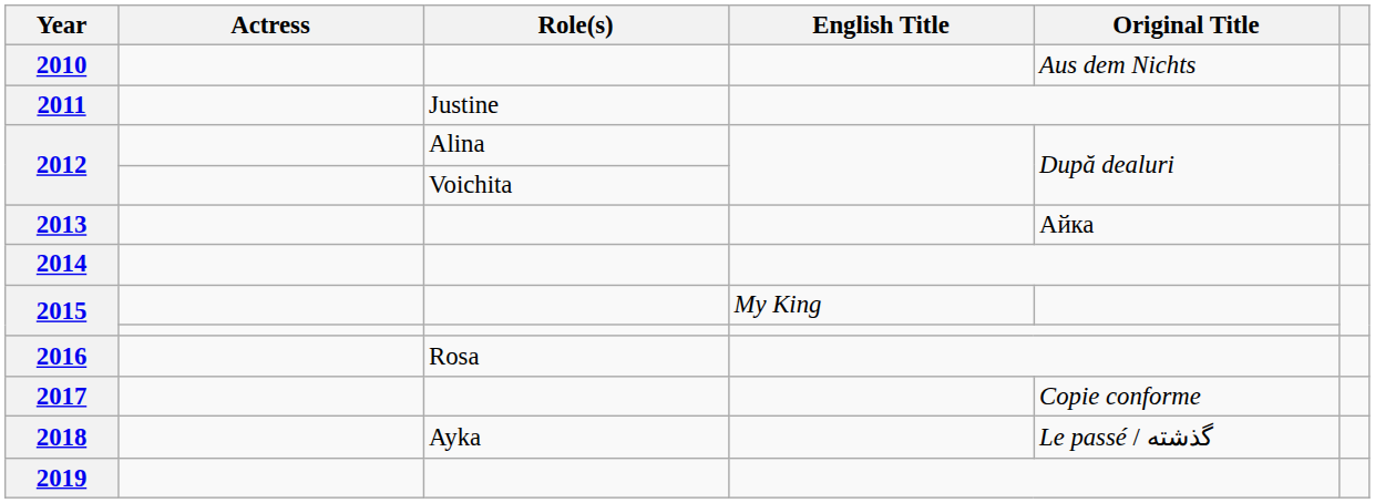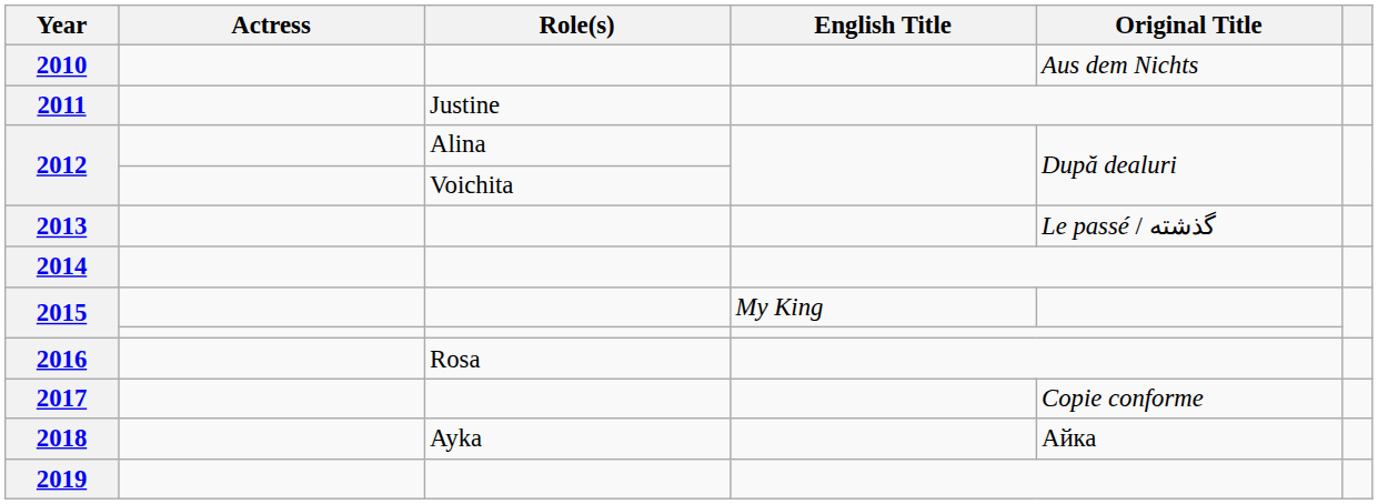2013 | Original Title: Айка -> Le passé / گذشته
2018 | Original Title: Le passé / گذشته -> Айка
